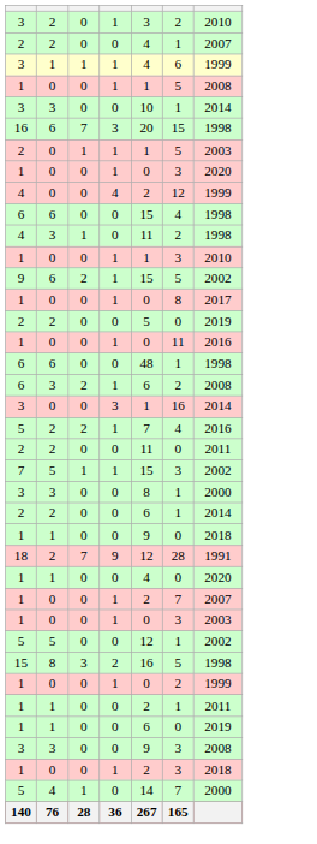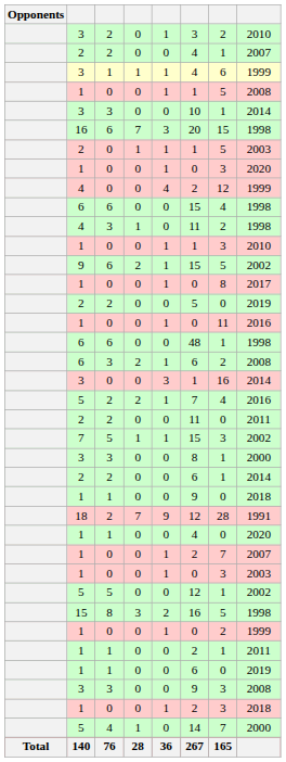+ column: Opponents | Total
